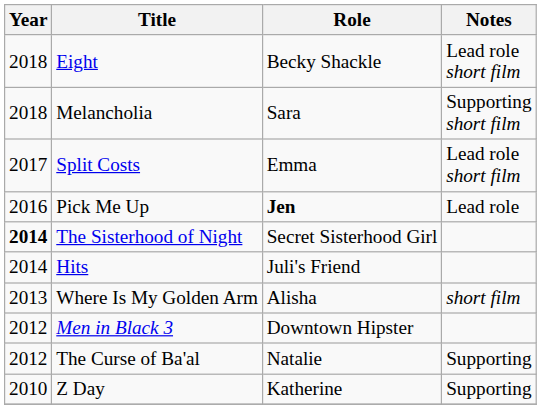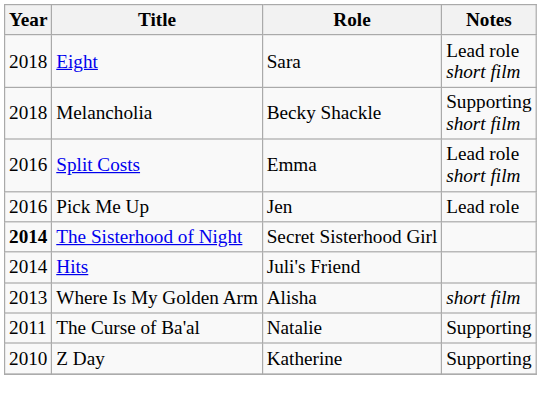Eight | Role: Becky Shackle -> Sara
Melancholia | Role: Sara -> Becky Shackle
Split Costs | Year: 2017 -> 2016
Pick Me Up | Role: bold -> normal
- row: 2012 | Men in Black 3 | Downtown Hipster
The Curse of Ba'al | Year: 2012 -> 2011
